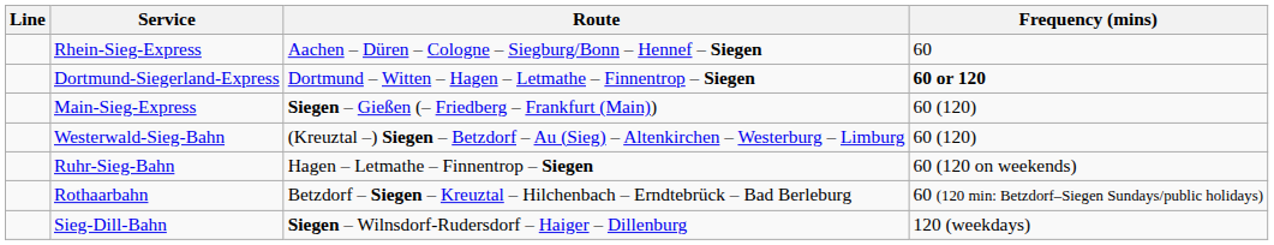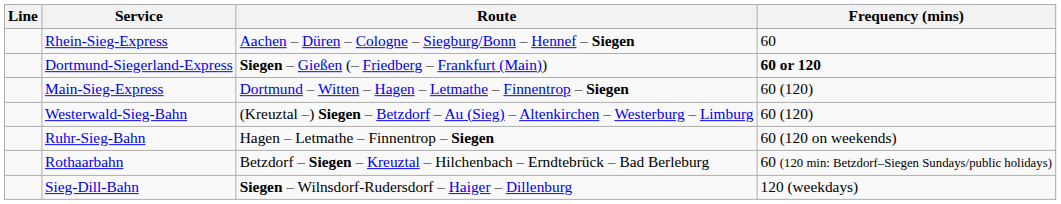Dortmund-Siegerland-Express | Route: Dortmund – Witten – Hagen – Letmathe – Finnentrop – Siegen -> Siegen – Gießen (– Friedberg – Frankfurt (Main))
Main-Sieg-Express | Route: Siegen – Gießen (– Friedberg – Frankfurt (Main)) -> Dortmund – Witten – Hagen – Letmathe – Finnentrop – Siegen
